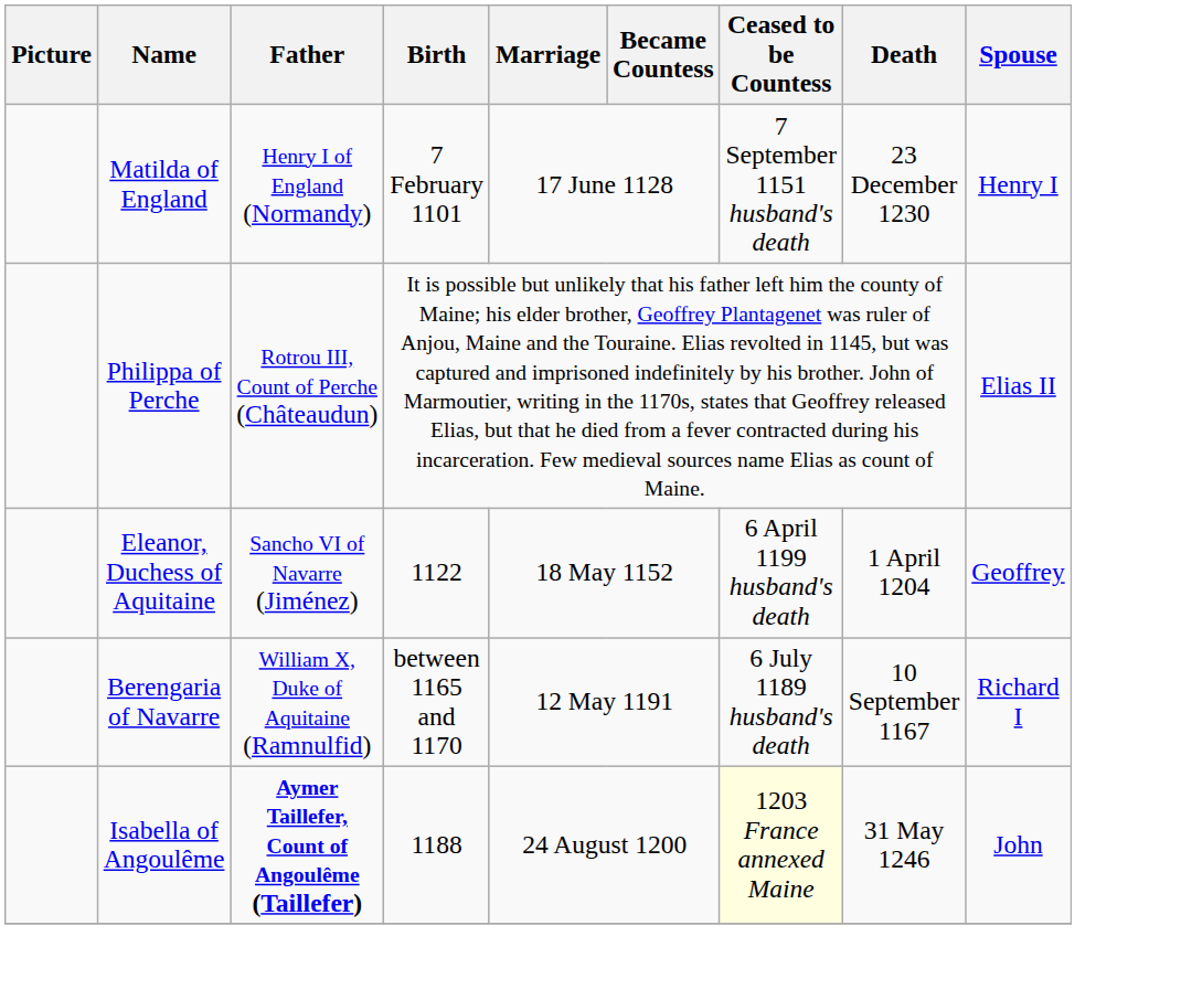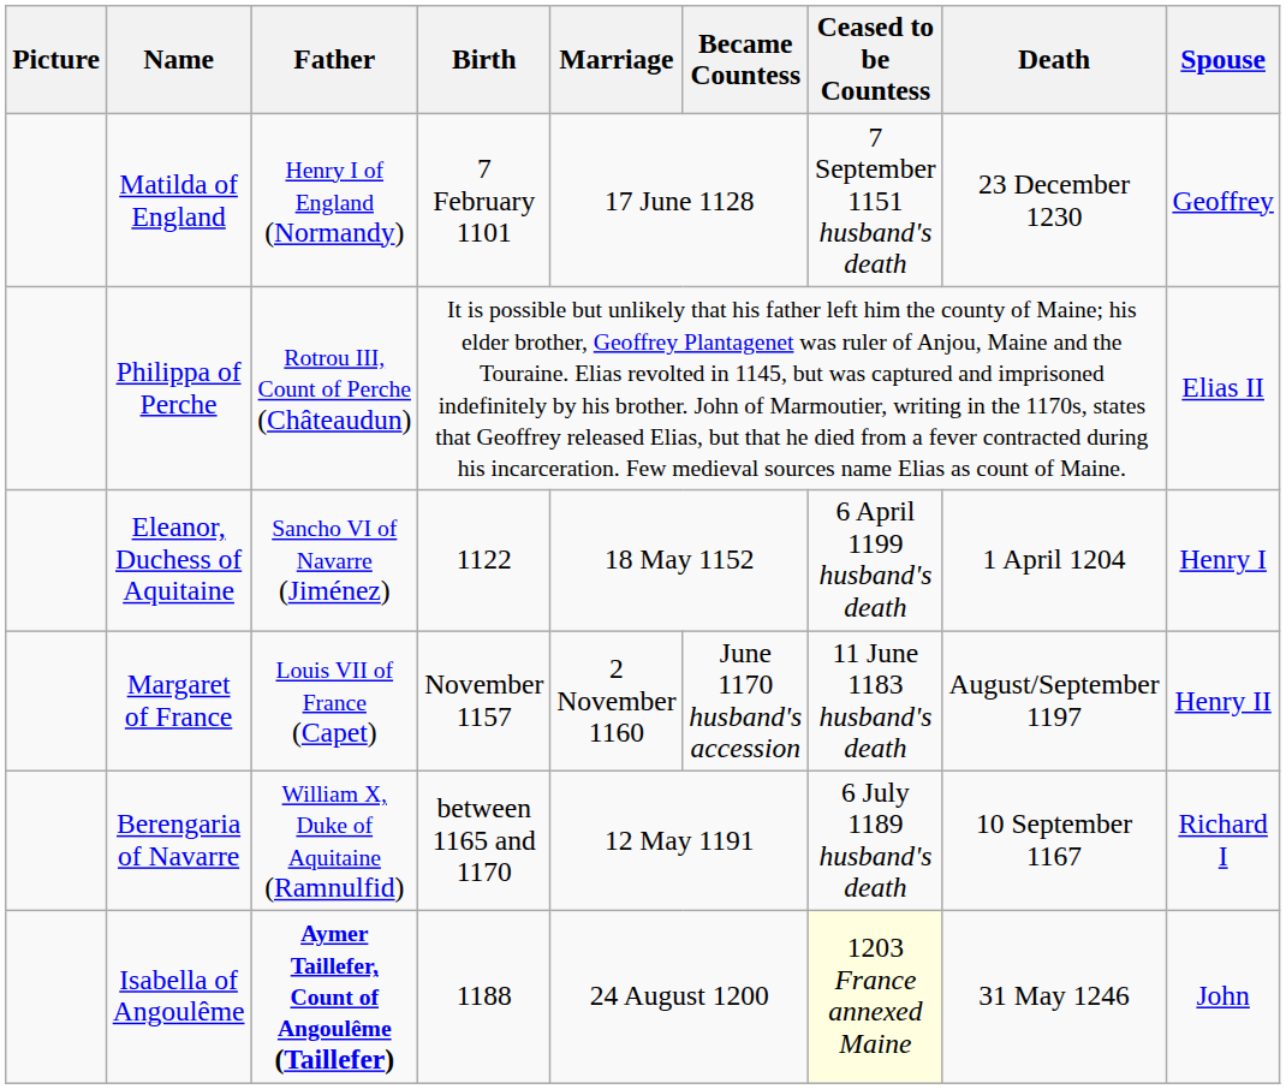Matilda of England | Spouse: Henry I -> Geoffrey
Eleanor, Duchess of Aquitaine | Spouse: Geoffrey -> Henry I
+ row: Margaret of France | Louis VII of France (Capet) | November 1157 | 2 November 1160 | June 1170 husband's accession | 11 June 1183 husband's death | August/September 1197 | Henry II
